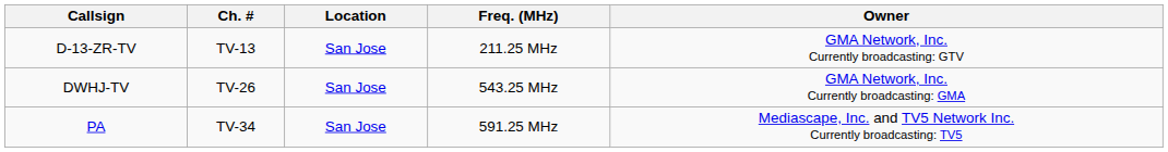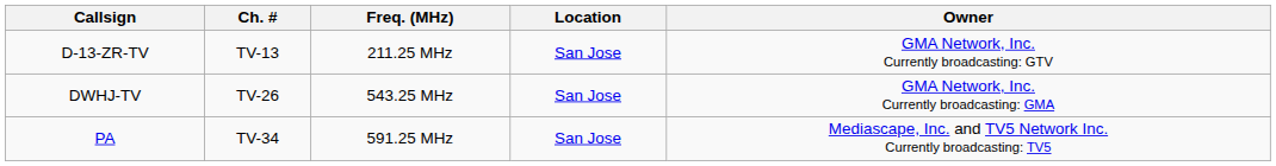columns swapped: Freq. (MHz) <-> Location
